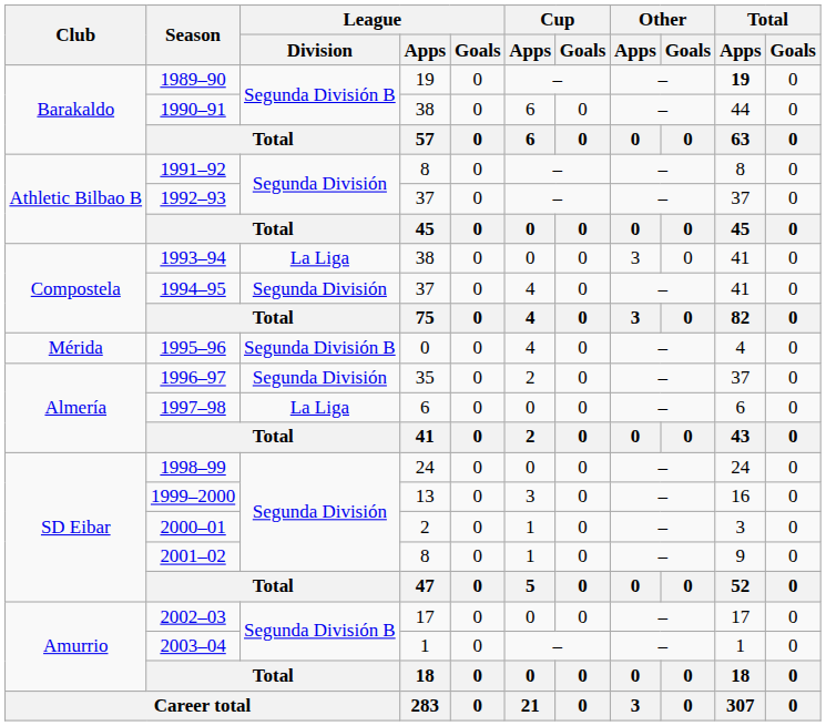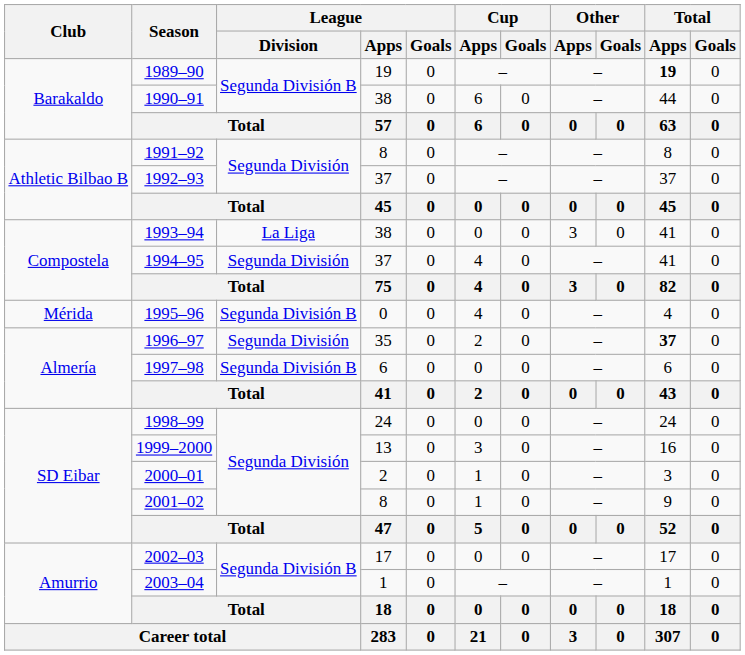1996–97 | Total / Apps: normal -> bold
1997–98 | League / Division: La Liga -> Segunda División B
